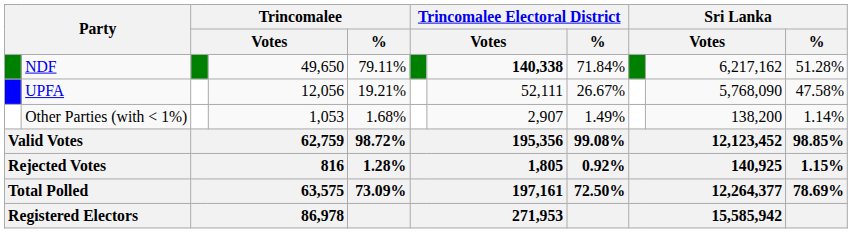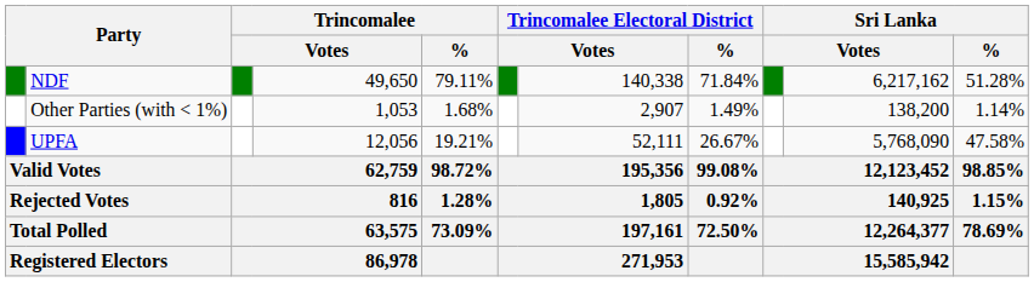NDF | column 7: bold -> normal
rows swapped: UPFA <-> Other Parties (with < 1%)
